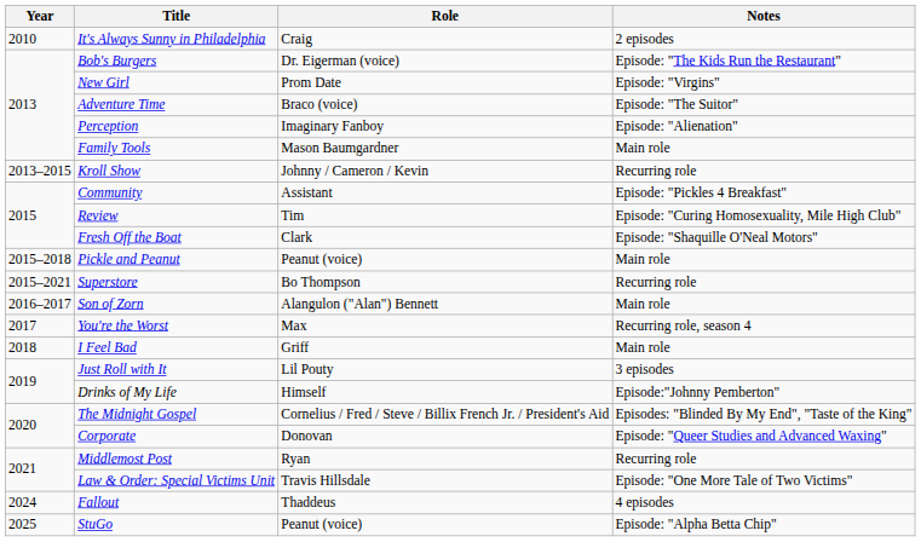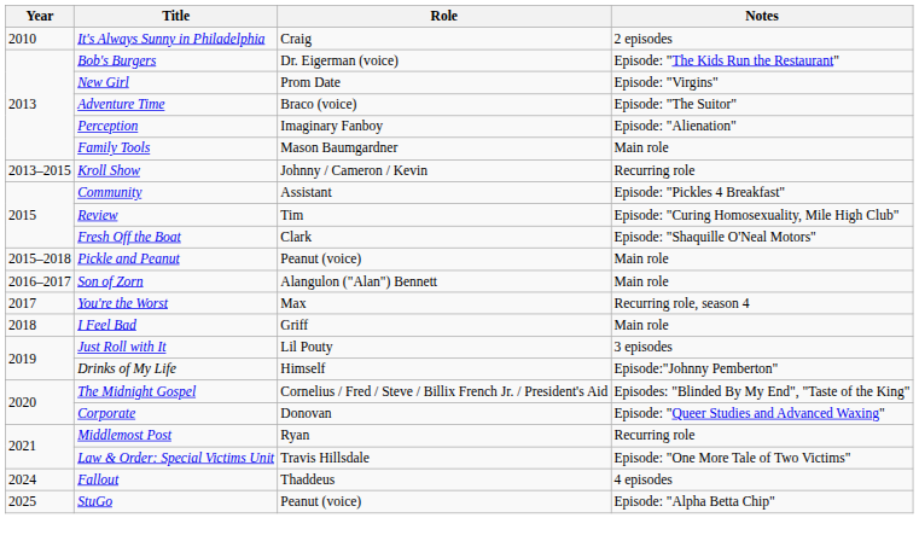- row: 2015–2021 | Superstore | Bo Thompson | Recurring role
